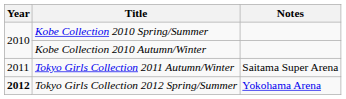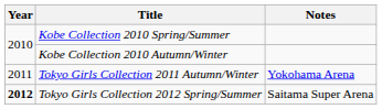Tokyo Girls Collection 2011 Autumn/Winter | Notes: Saitama Super Arena -> Yokohama Arena
Tokyo Girls Collection 2012 Spring/Summer | Notes: Yokohama Arena -> Saitama Super Arena
